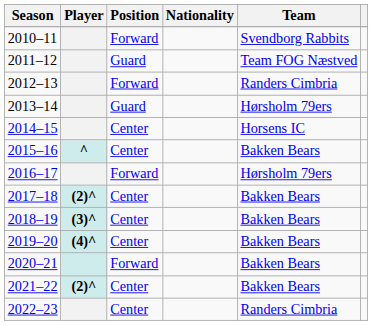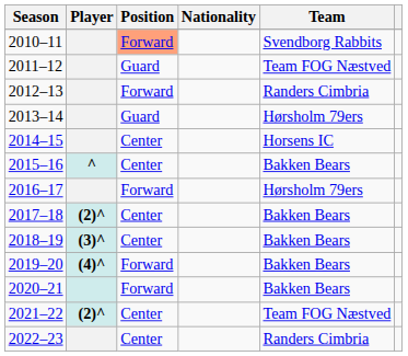2010–11 | Position: no background -> lightsalmon background
2019–20 | Position: Center -> Forward
2021–22 | Team: Bakken Bears -> Team FOG Næstved
